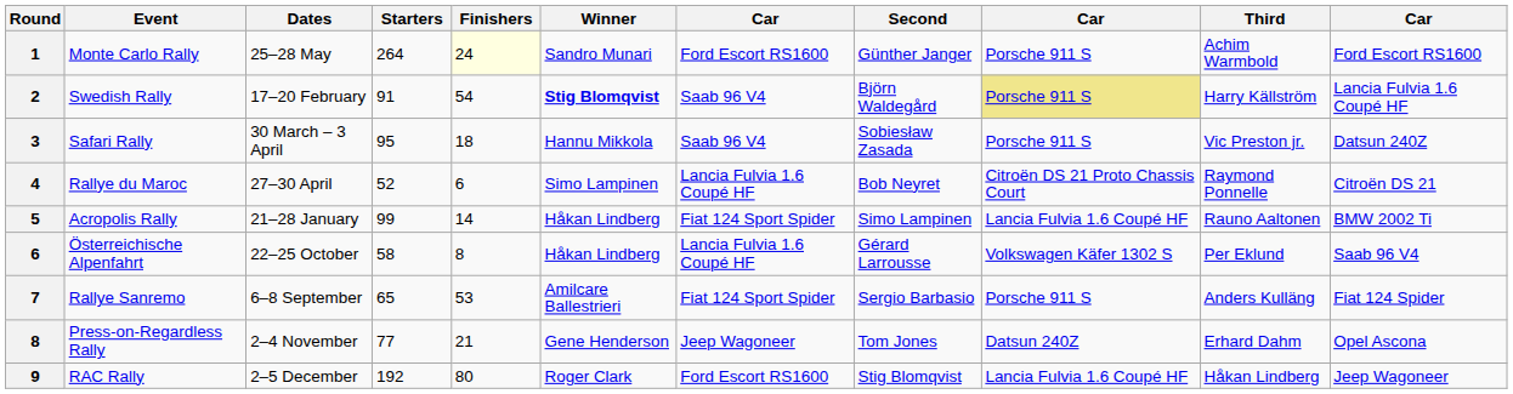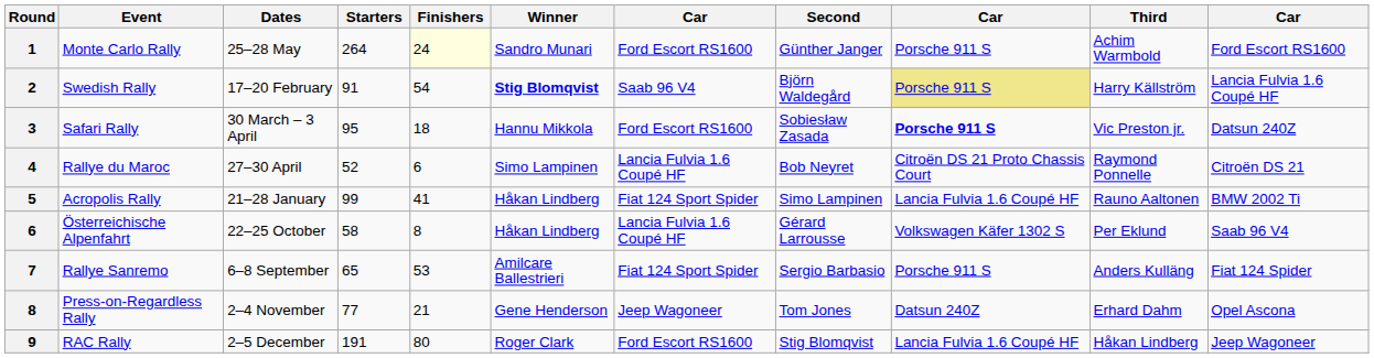Safari Rally | column 7: Saab 96 V4 -> Ford Escort RS1600
Safari Rally | column 9: normal -> bold
Acropolis Rally | Finishers: 14 -> 41
RAC Rally | Starters: 192 -> 191
